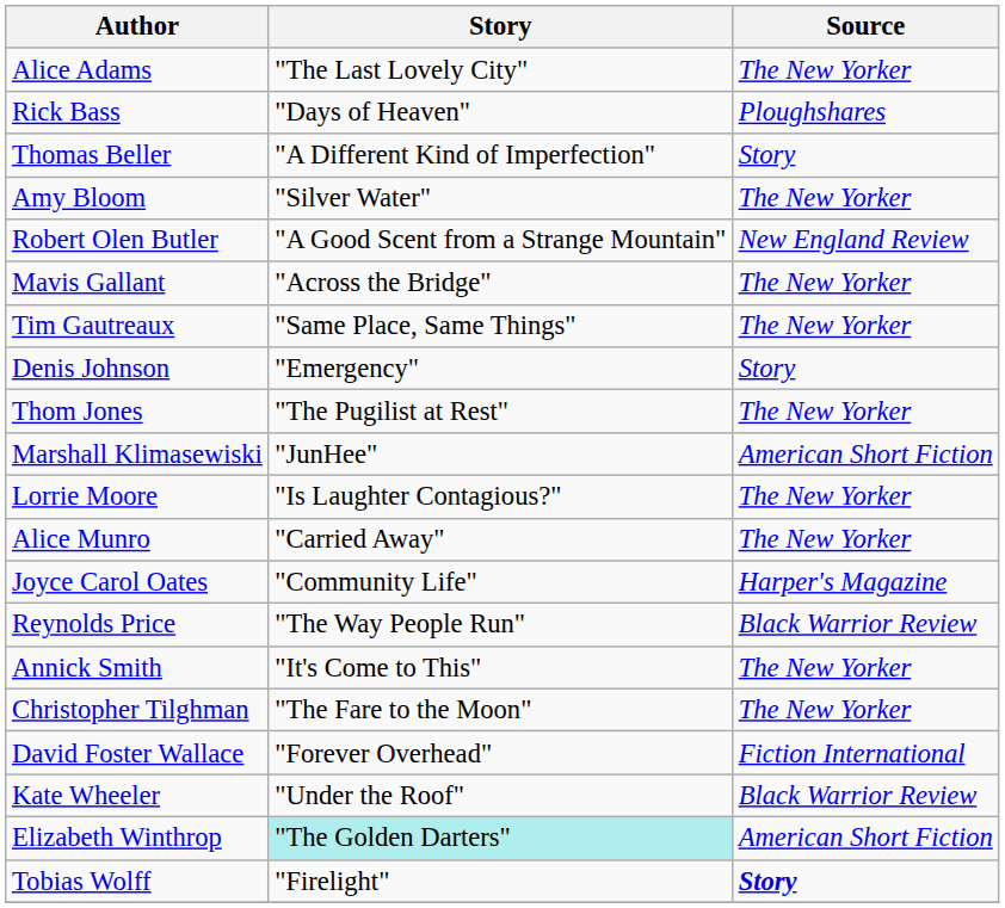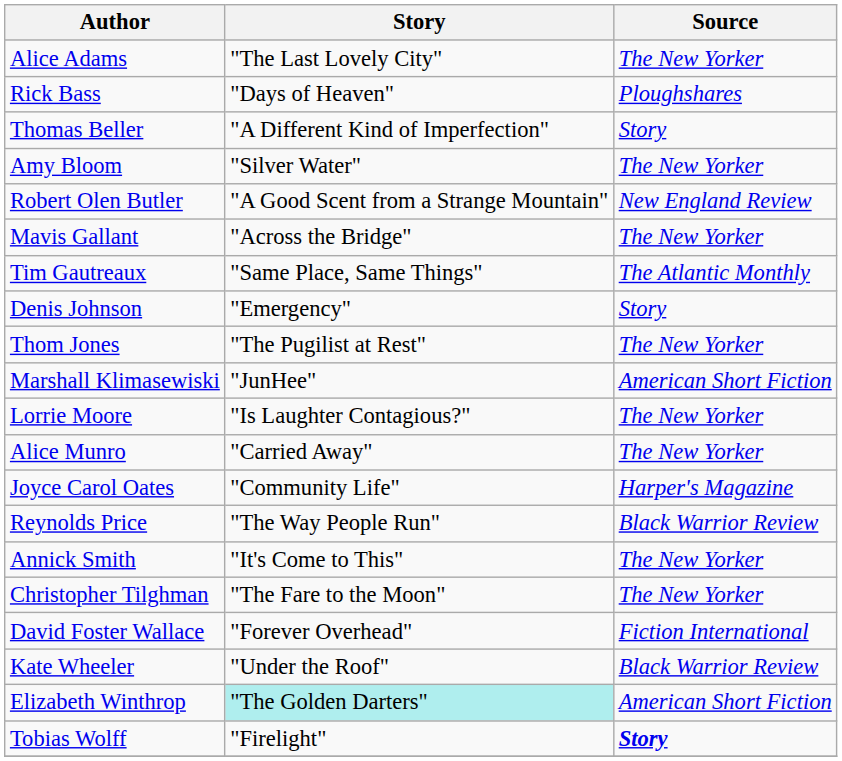Tim Gautreaux | Source: The New Yorker -> The Atlantic Monthly
